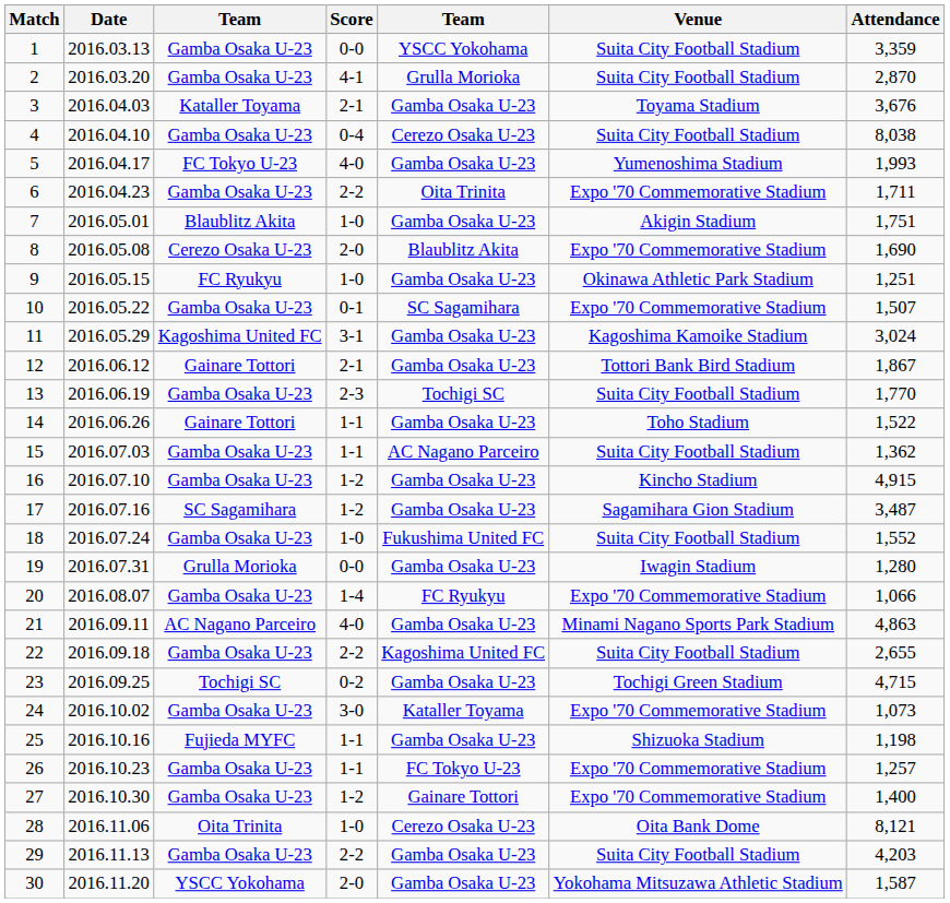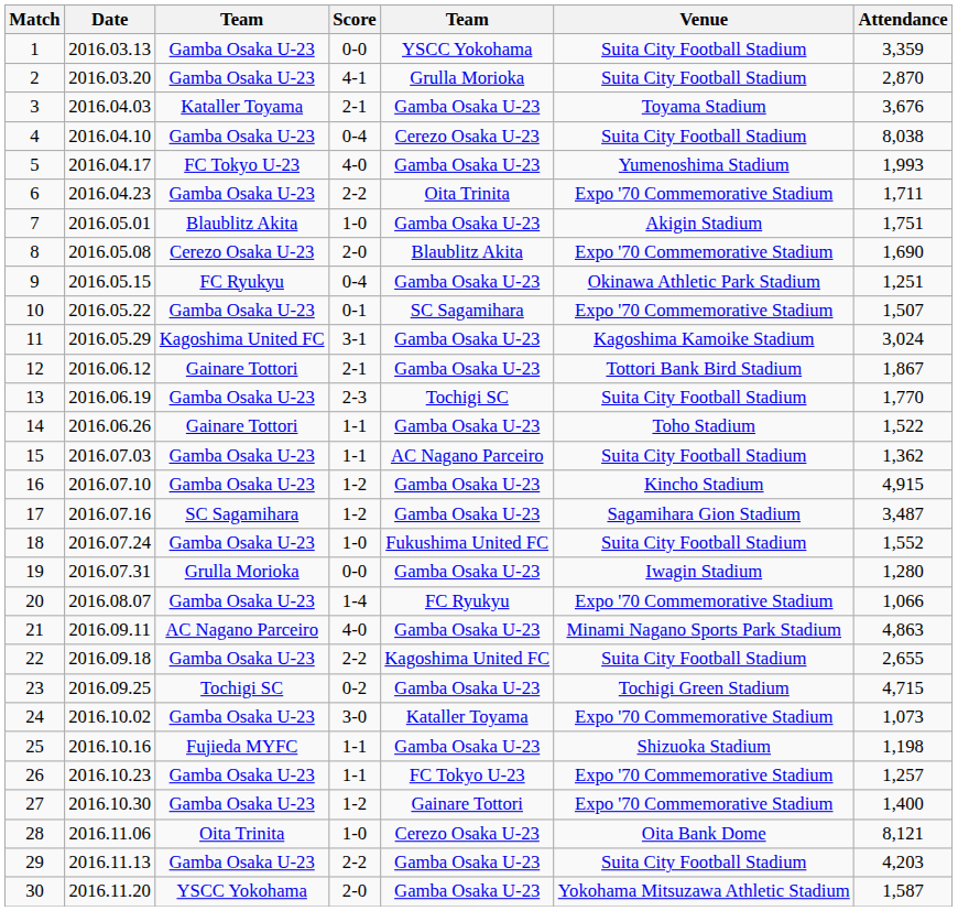9 | Score: 1-0 -> 0-4
